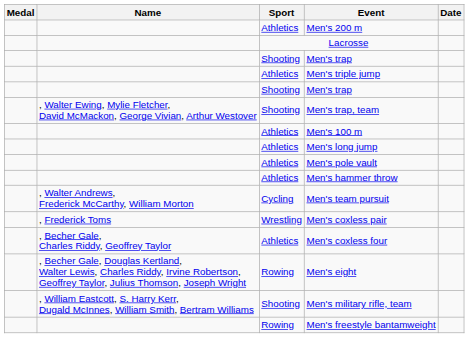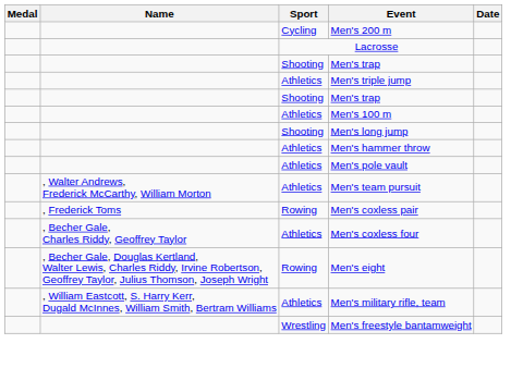Men's 200 m | Sport: Athletics -> Cycling
- row: , Walter Ewing, Mylie Fletcher, David McMackon, George Vivian, Arthur Westover | Shooting | Men's trap, team
Men's long jump | Sport: Athletics -> Shooting
rows swapped: Men's pole vault <-> Men's hammer throw
Men's team pursuit | Sport: Cycling -> Athletics
Men's coxless pair | Sport: Wrestling -> Rowing
Men's military rifle, team | Sport: Shooting -> Athletics
Men's freestyle bantamweight | Sport: Rowing -> Wrestling
